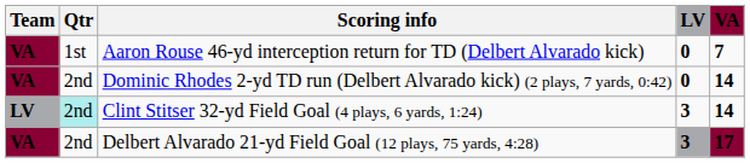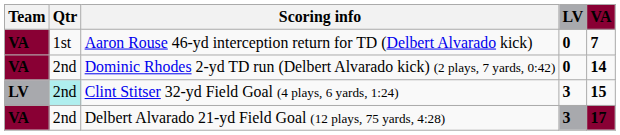Clint Stitser 32-yd Field Goal (4 plays, 6 yards, 1:24) | VA: 14 -> 15
